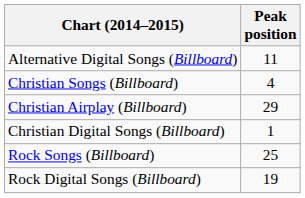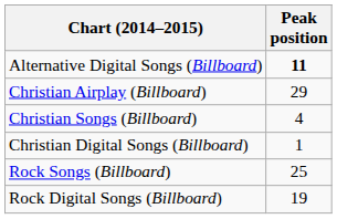Alternative Digital Songs (Billboard) | Peak position: normal -> bold
rows swapped: Christian Songs (Billboard) <-> Christian Airplay (Billboard)
